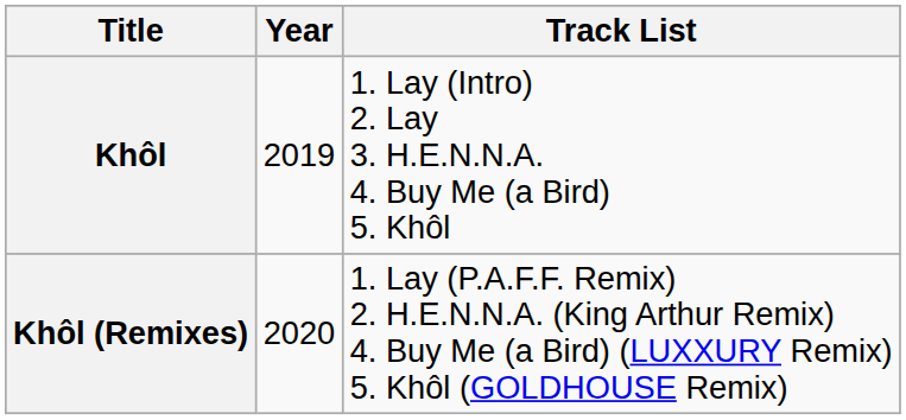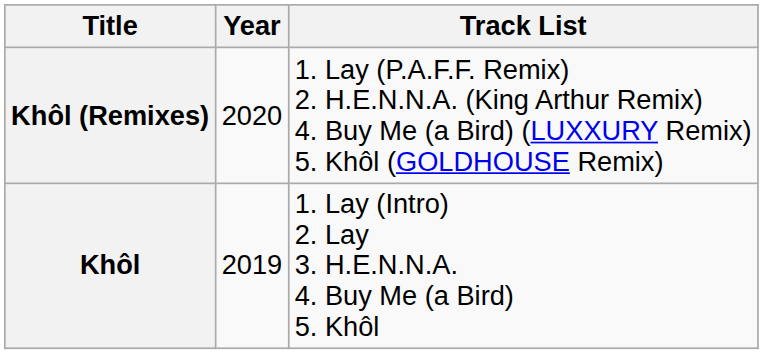rows swapped: Khôl <-> Khôl (Remixes)
